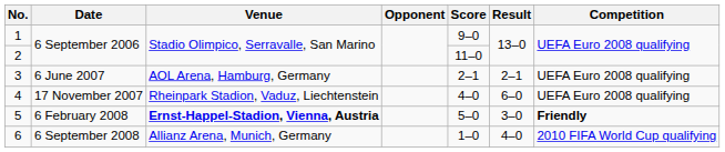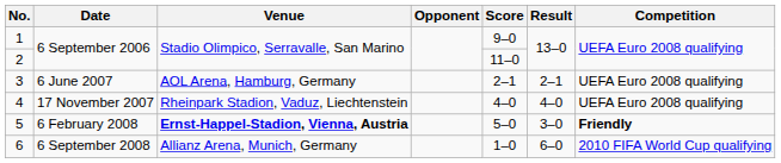4 | Result: 6–0 -> 4–0
6 | Result: 4–0 -> 6–0
